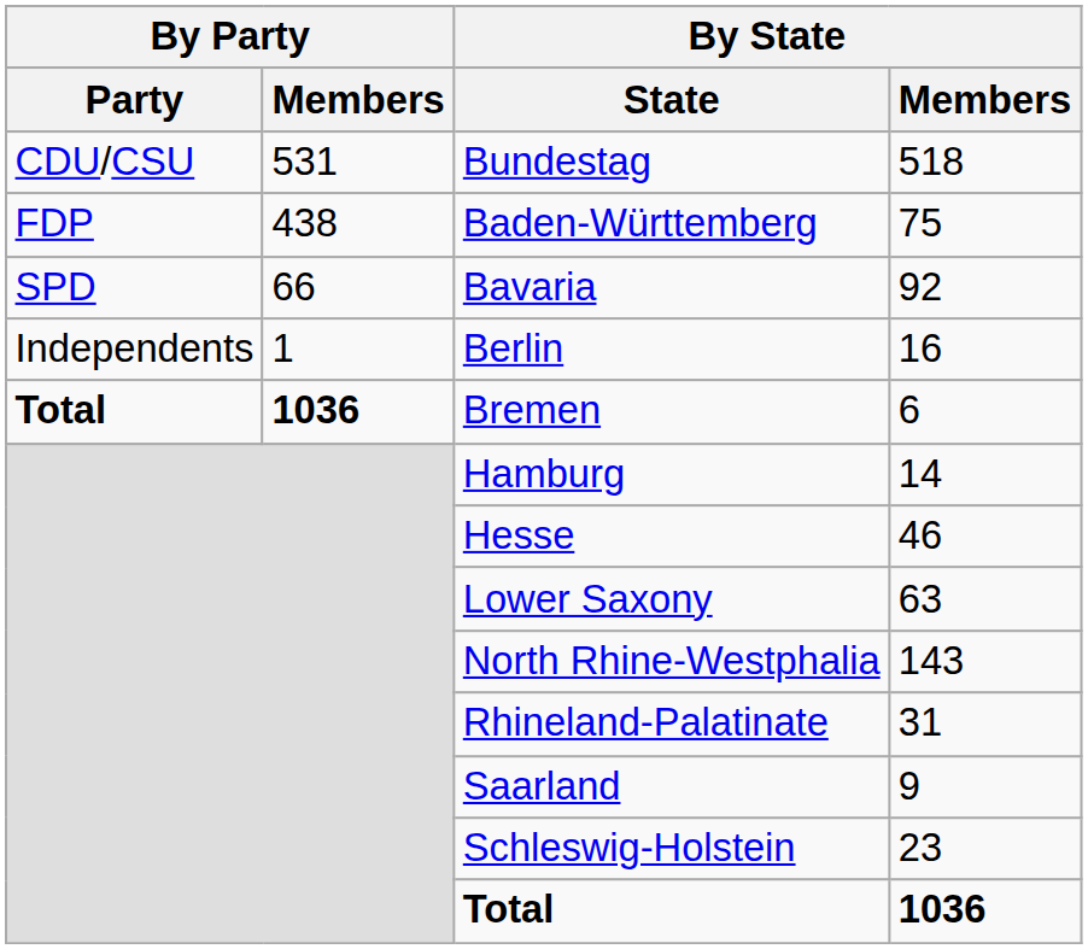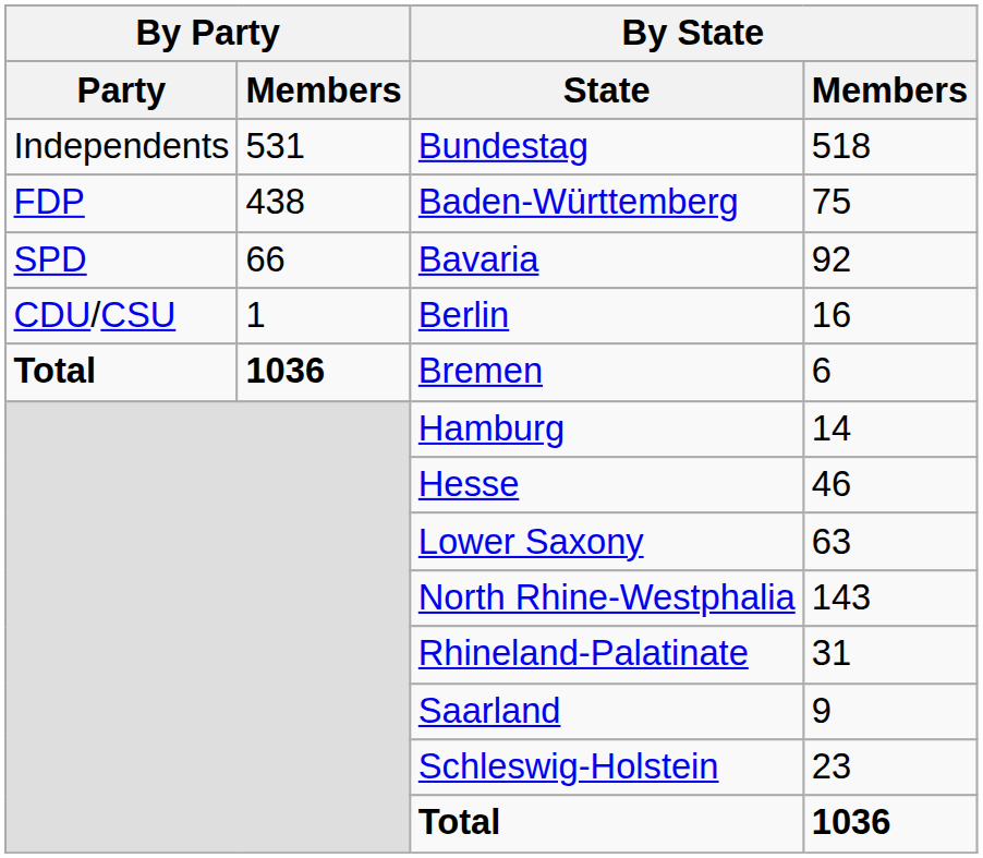Bundestag | By Party / Party: CDU/CSU -> Independents
Berlin | By Party / Party: Independents -> CDU/CSU
